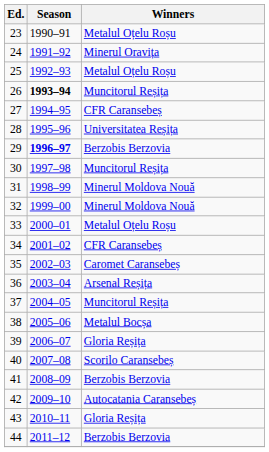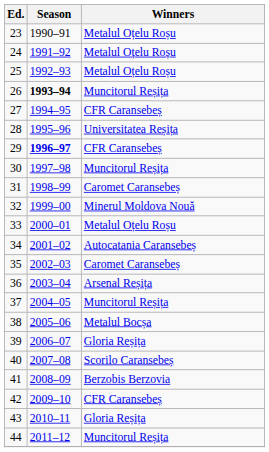24 | Winners: Minerul Oravița -> Metalul Oțelu Roșu
29 | Winners: Berzobis Berzovia -> CFR Caransebeș
31 | Winners: Minerul Moldova Nouă -> Caromet Caransebeș
34 | Winners: CFR Caransebeș -> Autocatania Caransebeș
42 | Winners: Autocatania Caransebeș -> CFR Caransebeș
44 | Winners: Berzobis Berzovia -> Muncitorul Reșița
